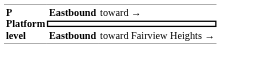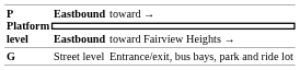+ row: G | Street level | Entrance/exit, bus bays, park and ride lot
